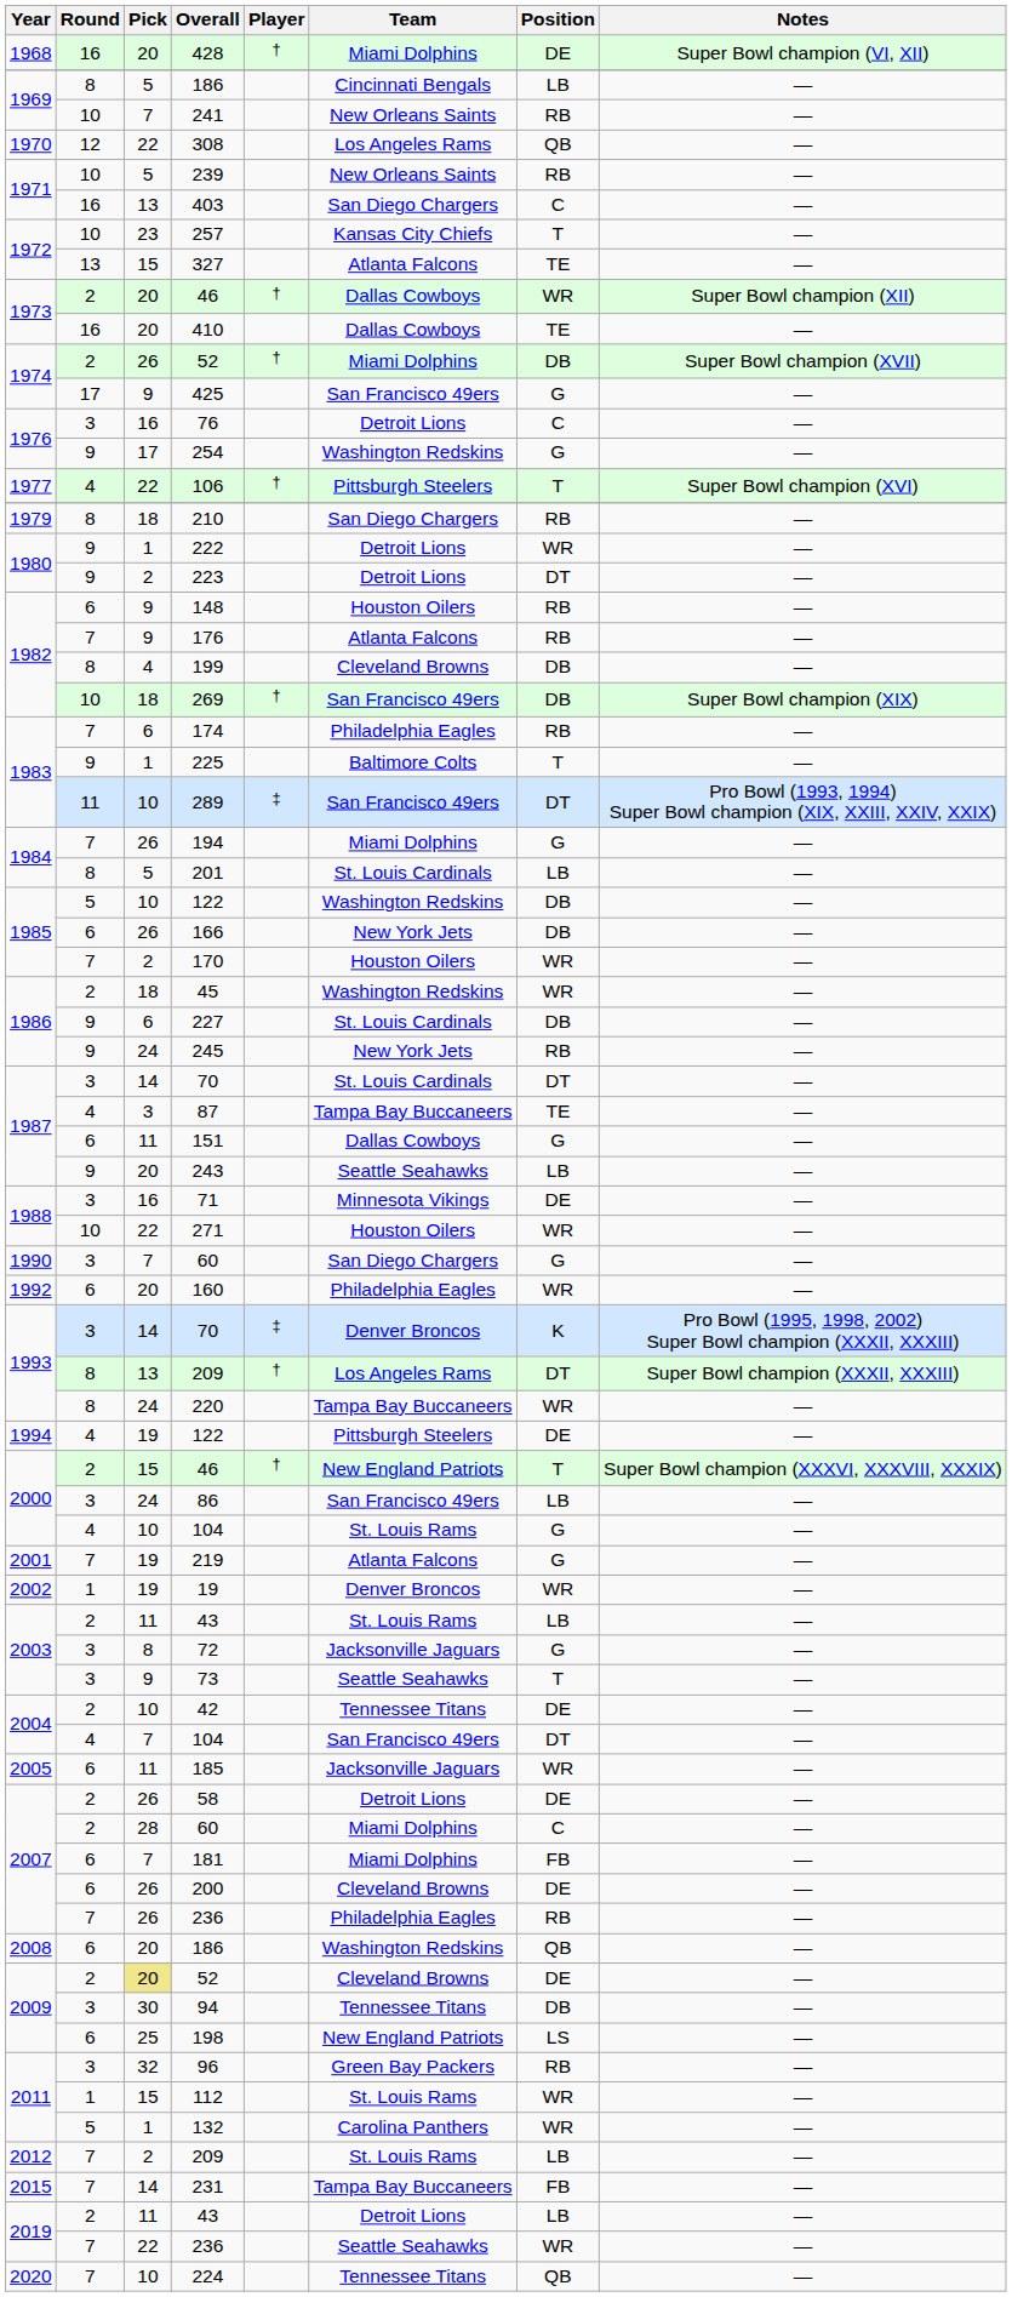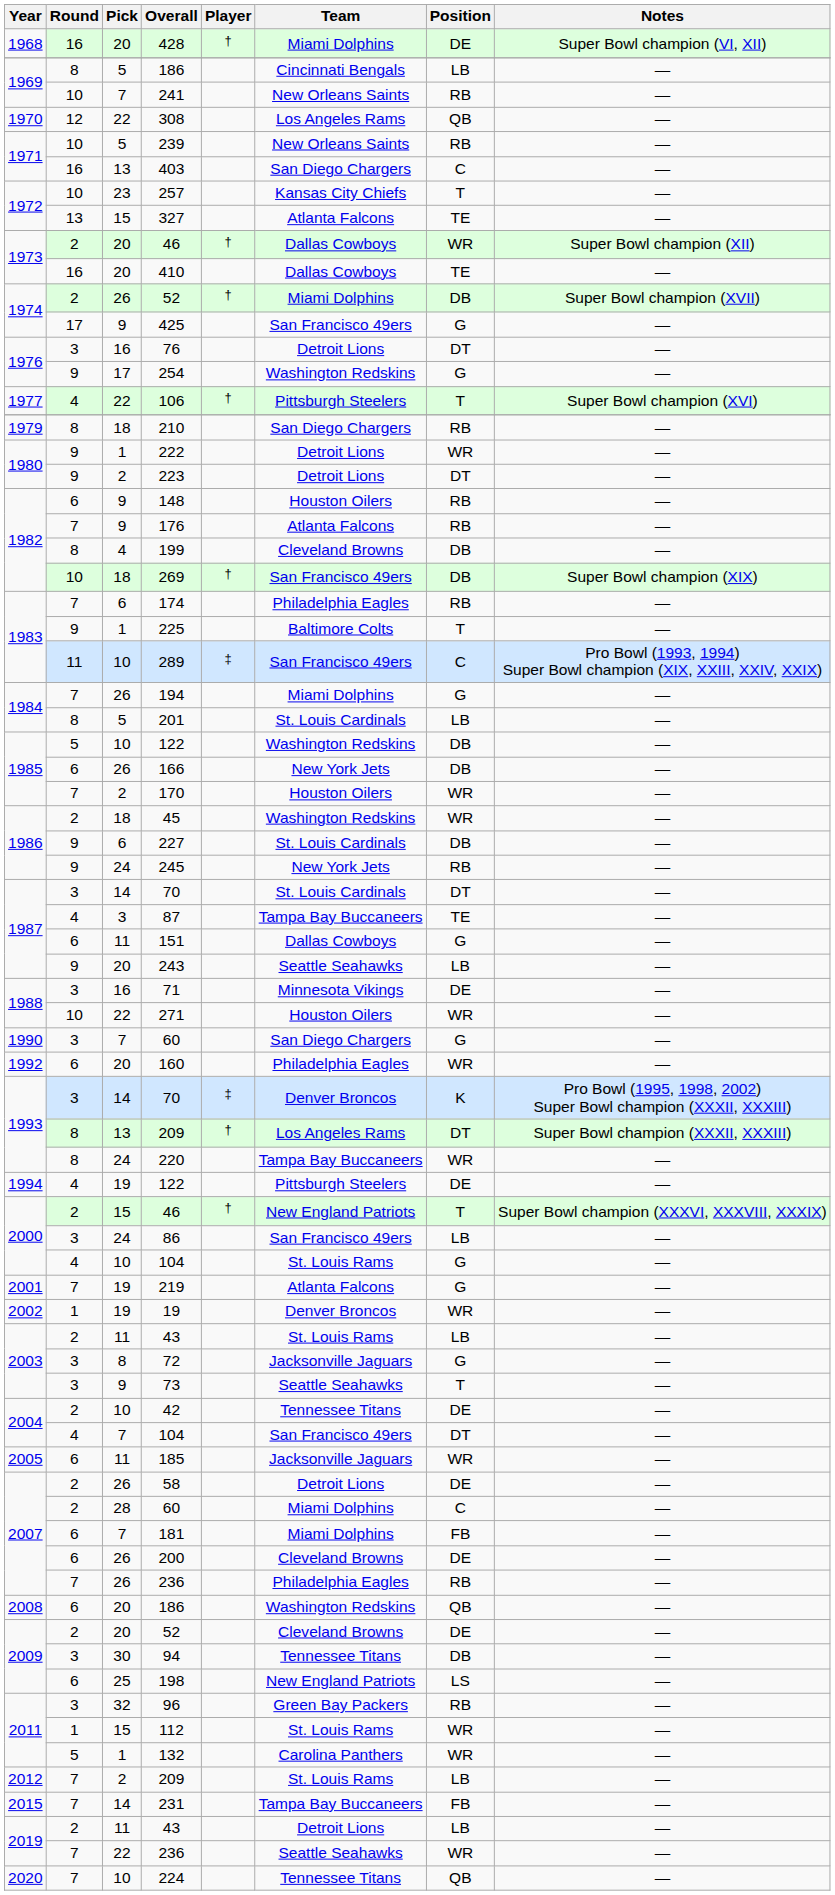76 | Position: C -> DT
289 | Position: DT -> C
2009 / 52 | Pick: khaki background -> no background
